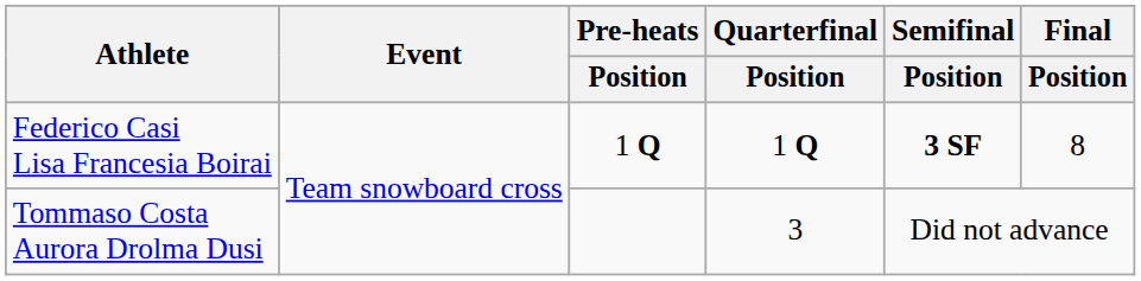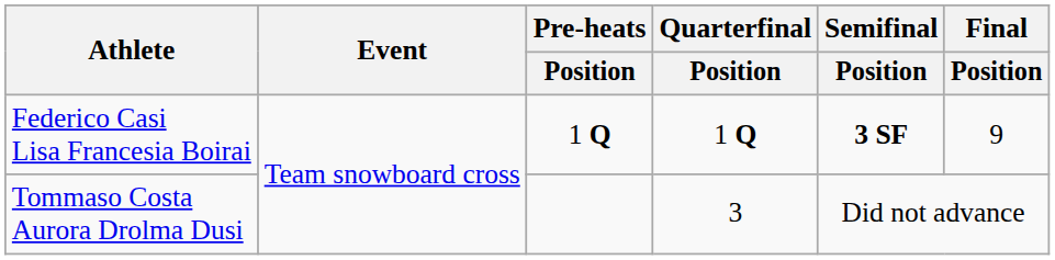Federico Casi Lisa Francesia Boirai | Final / Position: 8 -> 9
